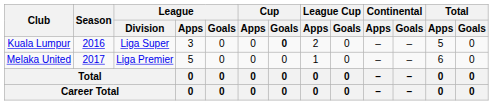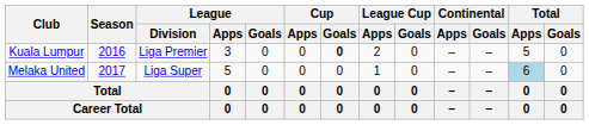Kuala Lumpur | League / Division: Liga Super -> Liga Premier
Melaka United | League / Division: Liga Premier -> Liga Super
Melaka United | Total / Apps: no background -> lightblue background
